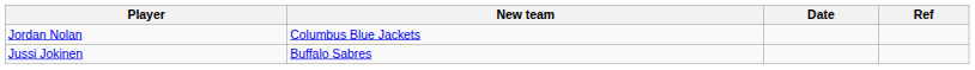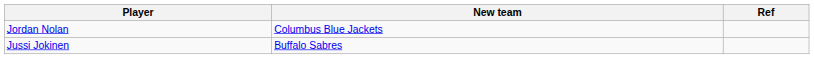- column: Date
